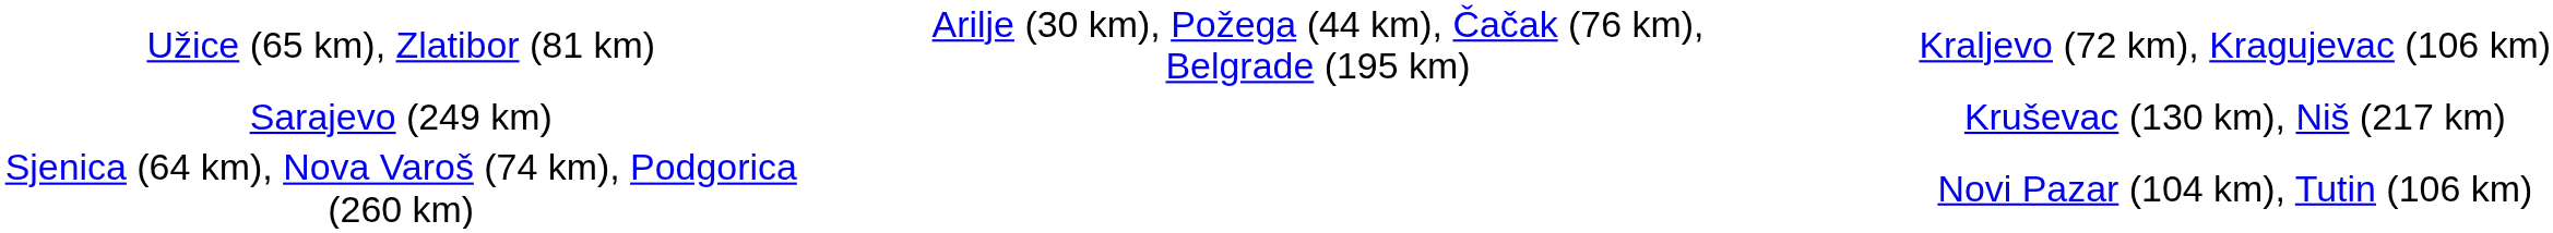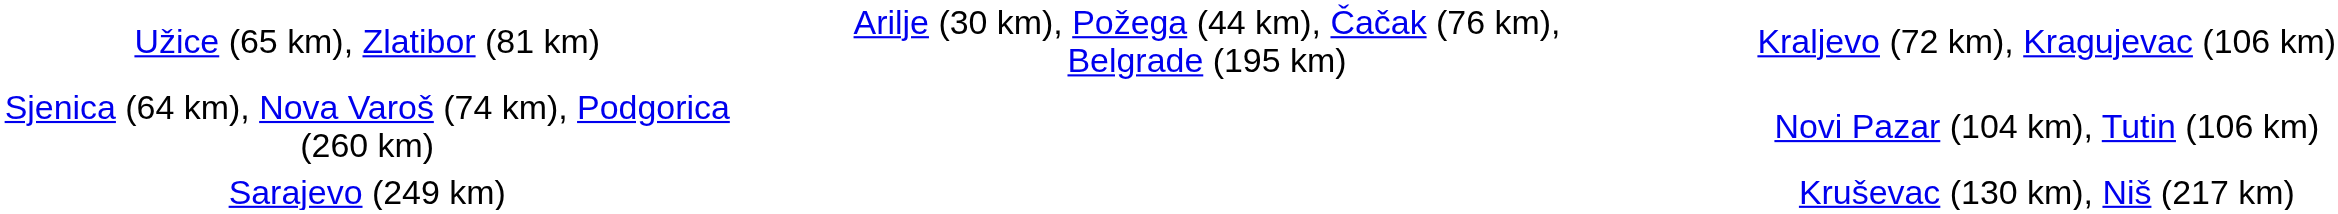rows swapped: Sarajevo (249 km) <-> Sjenica (64 km), Nova Varoš (74 km), Podgorica (260 km)
